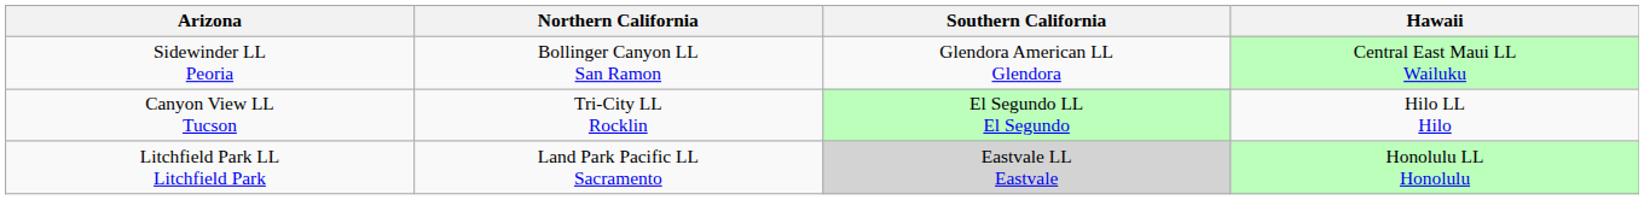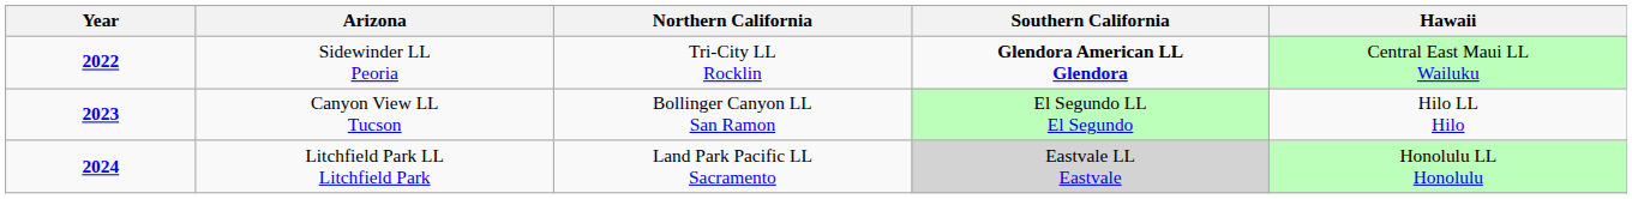+ column: Year | 2022 | 2023 | 2024
Sidewinder LL Peoria | Northern California: Bollinger Canyon LL San Ramon -> Tri-City LL Rocklin
Sidewinder LL Peoria | Southern California: normal -> bold
Canyon View LL Tucson | Northern California: Tri-City LL Rocklin -> Bollinger Canyon LL San Ramon
